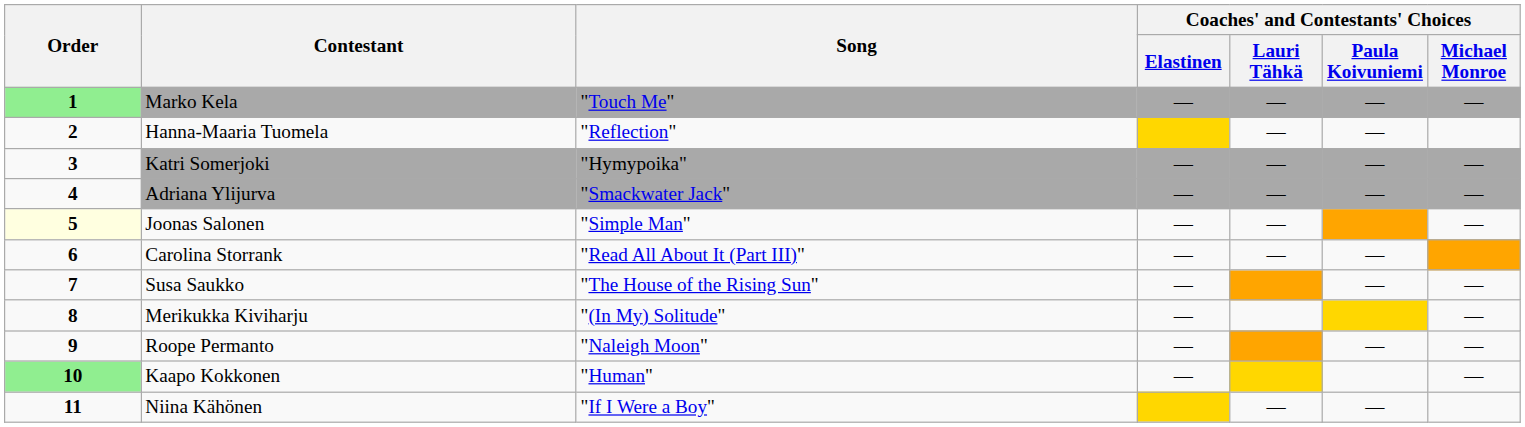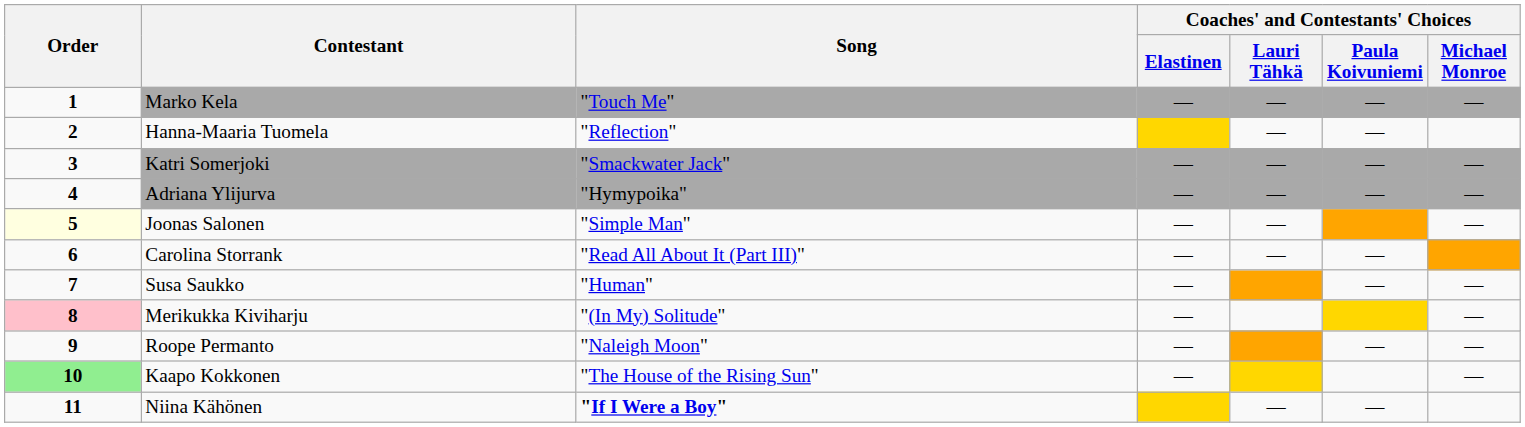Marko Kela | Order: lightgreen background -> no background
Katri Somerjoki | Song: "Hymypoika" -> "Smackwater Jack"
Adriana Ylijurva | Song: "Smackwater Jack" -> "Hymypoika"
Susa Saukko | Song: "The House of the Rising Sun" -> "Human"
Merikukka Kiviharju | Order: no background -> pink background
Kaapo Kokkonen | Song: "Human" -> "The House of the Rising Sun"
Niina Kähönen | Song: normal -> bold
